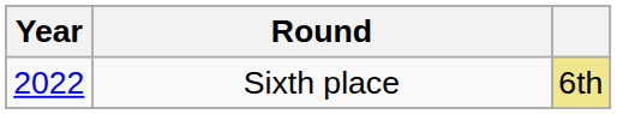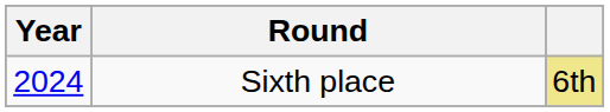Sixth place | Year: 2022 -> 2024
